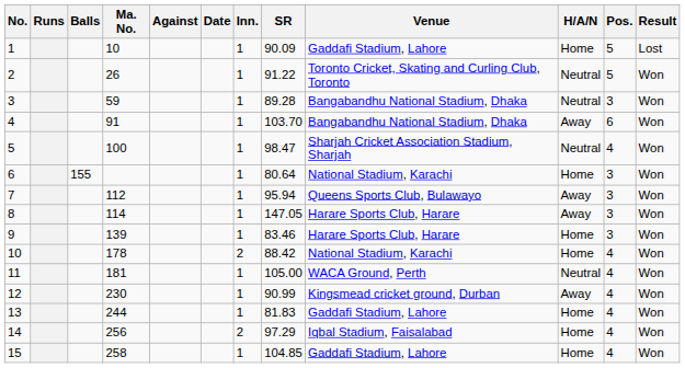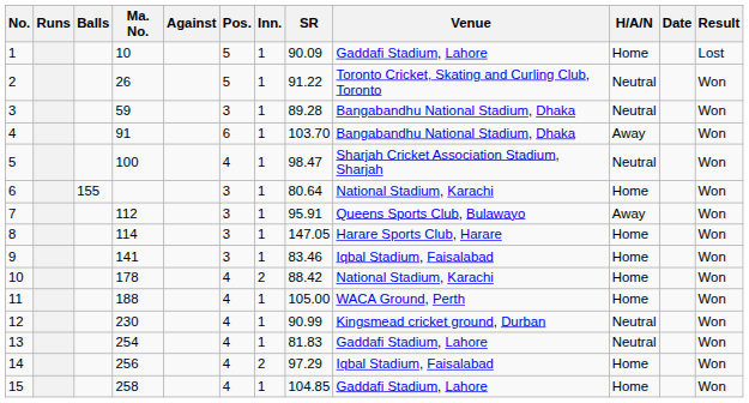columns swapped: Pos. <-> Date
7 | SR: 95.94 -> 95.91
8 | H/A/N: Away -> Home
9 | Ma. No.: 139 -> 141
9 | Venue: Harare Sports Club, Harare -> Iqbal Stadium, Faisalabad
11 | Ma. No.: 181 -> 188
11 | H/A/N: Neutral -> Home
12 | H/A/N: Away -> Neutral
13 | Ma. No.: 244 -> 254
13 | H/A/N: Home -> Neutral
